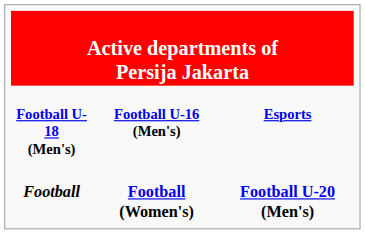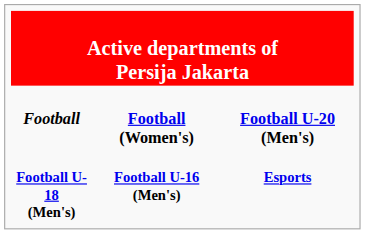rows swapped: Football <-> Football U-18 (Men's)
